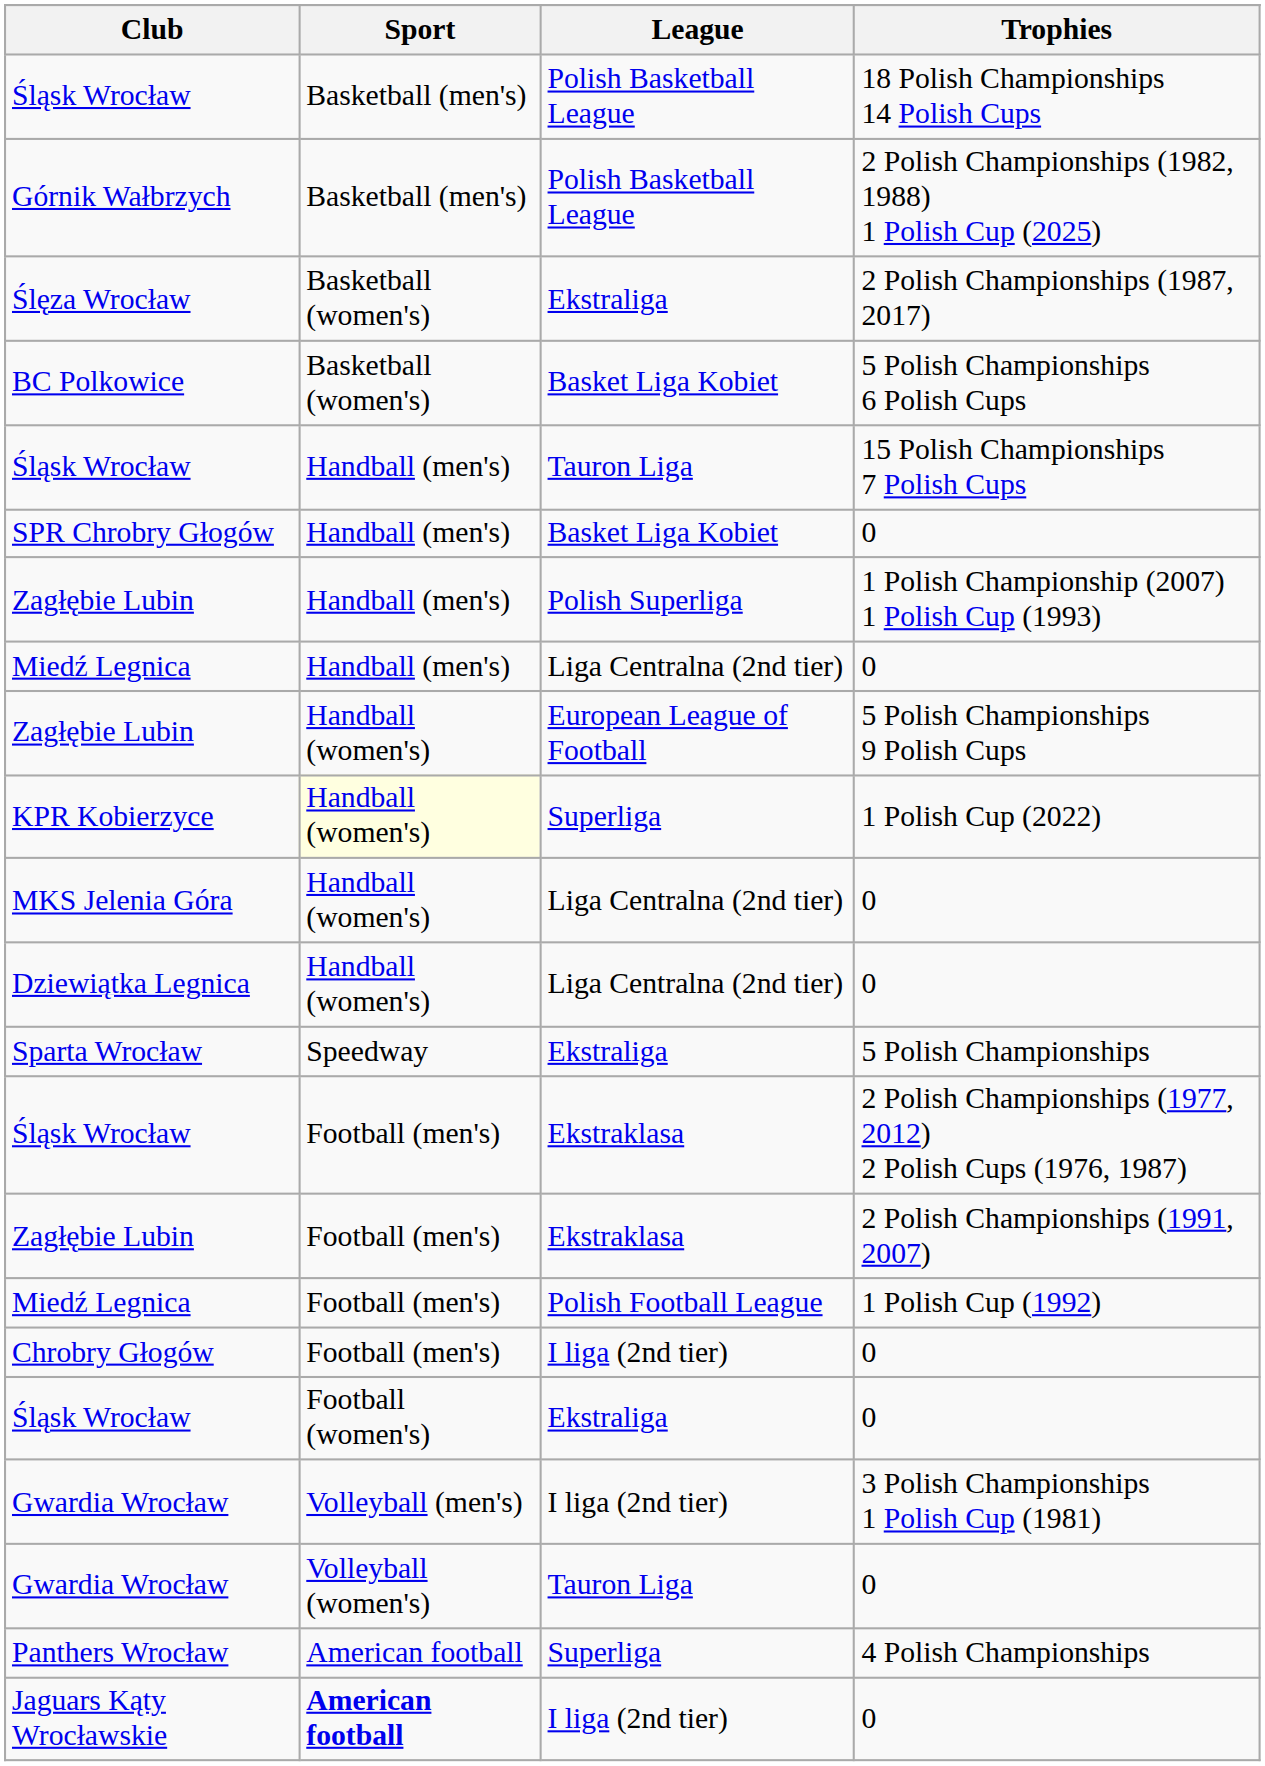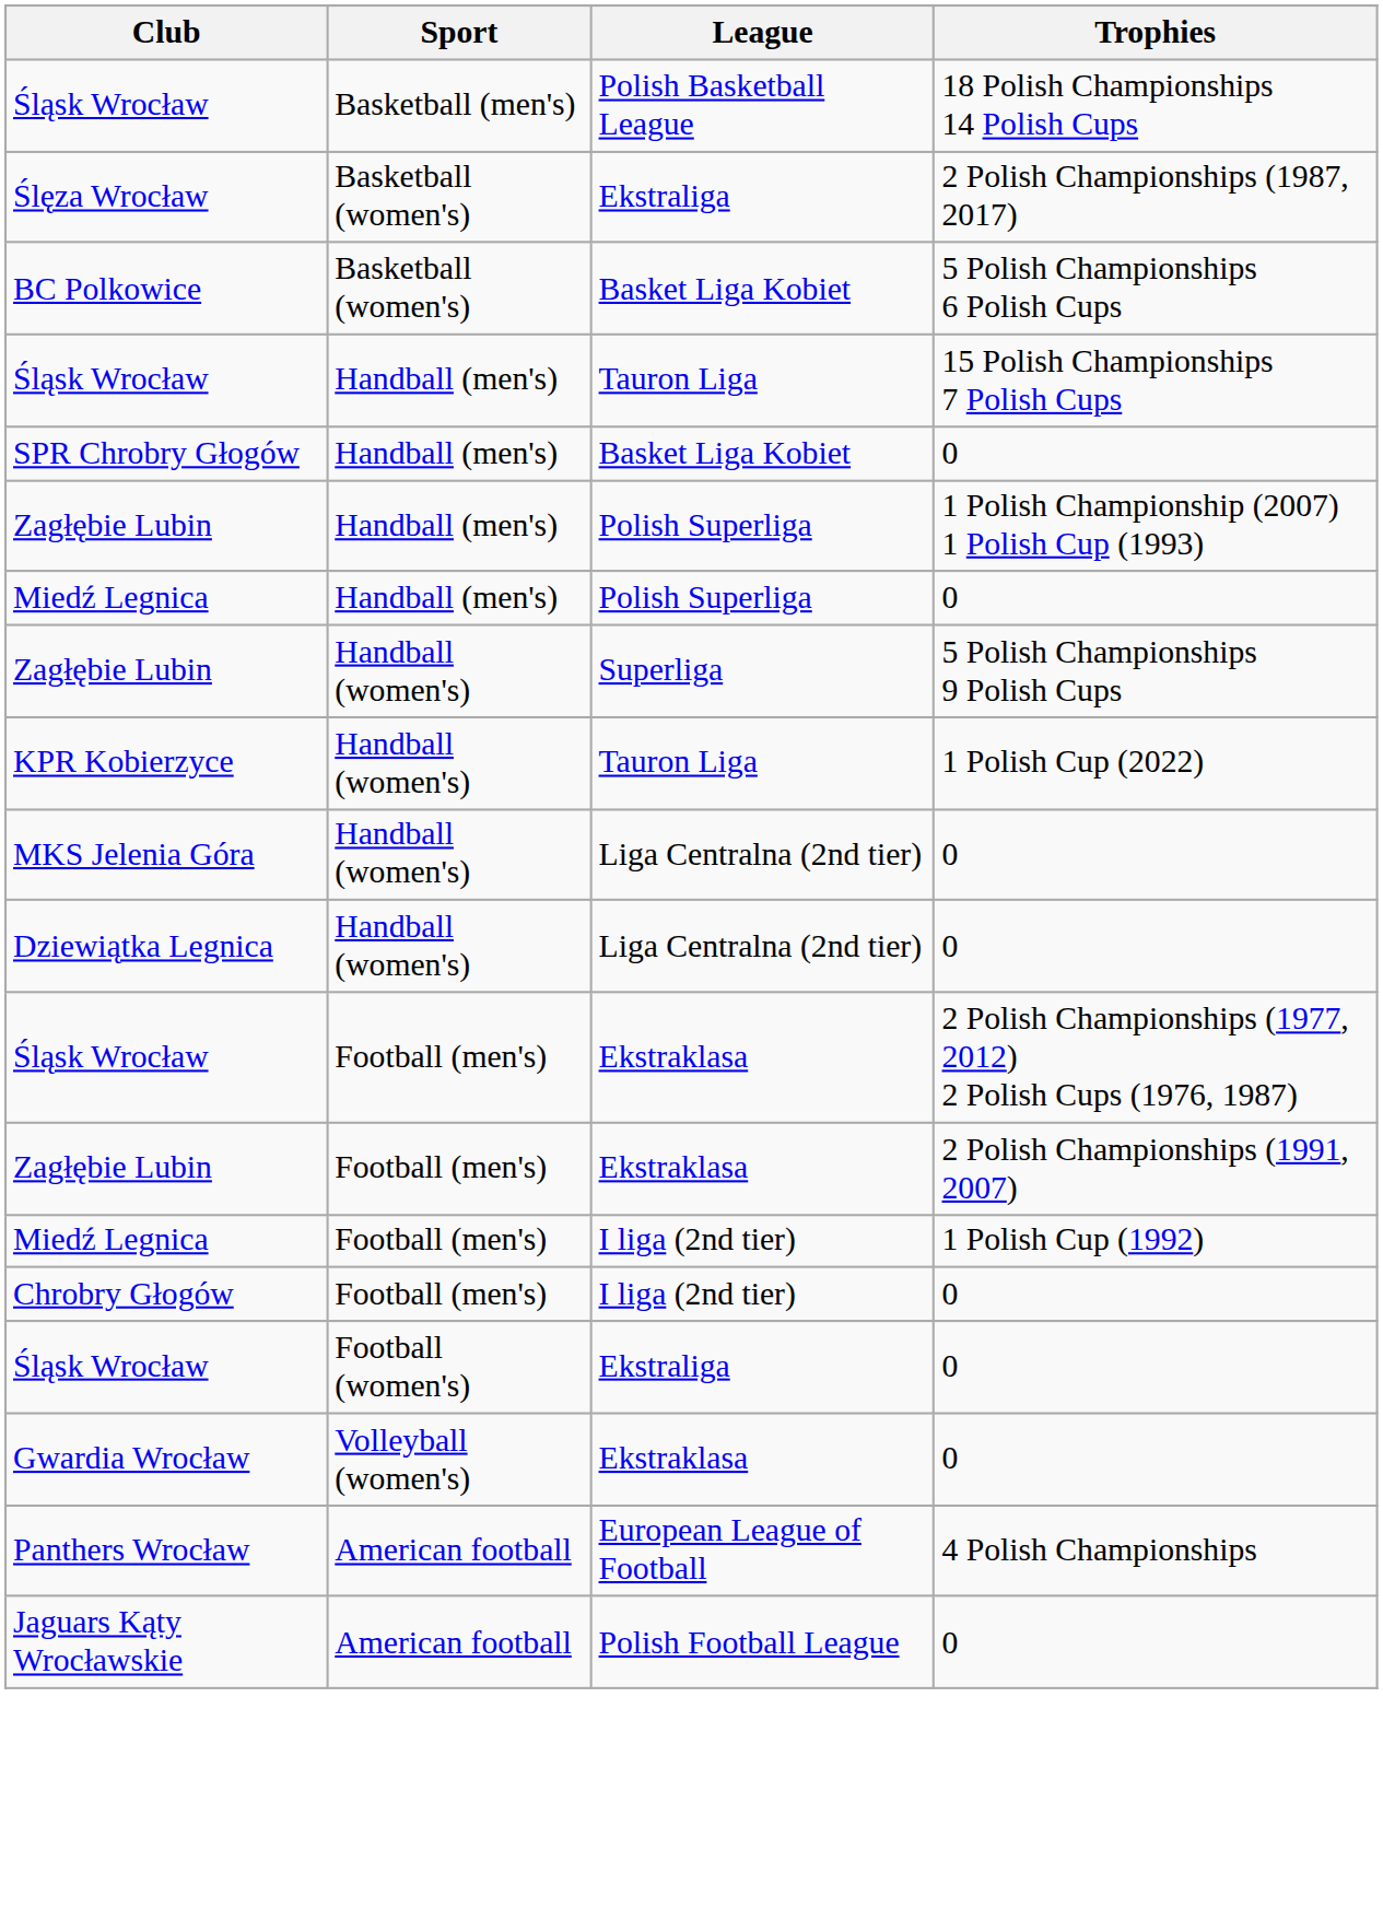- row: Górnik Wałbrzych | Basketball (men's) | Polish Basketball League | 2 Polish Championships (1982, 1988) 1 Polish Cup (2025)
Miedź Legnica / 0 | League: Liga Centralna (2nd tier) -> Polish Superliga
Zagłębie Lubin / 5 Polish Championships 9 Polish Cups | League: European League of Football -> Superliga
KPR Kobierzyce | Sport: lightyellow background -> no background
KPR Kobierzyce | League: Superliga -> Tauron Liga
- row: Sparta Wrocław | Speedway | Ekstraliga | 5 Polish Championships
Miedź Legnica / 1 Polish Cup (1992) | League: Polish Football League -> I liga (2nd tier)
- row: Gwardia Wrocław | Volleyball (men's) | I liga (2nd tier) | 3 Polish Championships 1 Polish Cup (1981)
Gwardia Wrocław / 0 | League: Tauron Liga -> Ekstraklasa
Panthers Wrocław | League: Superliga -> European League of Football
Jaguars Kąty Wrocławskie | Sport: bold -> normal
Jaguars Kąty Wrocławskie | League: I liga (2nd tier) -> Polish Football League
